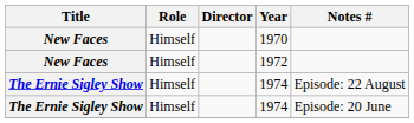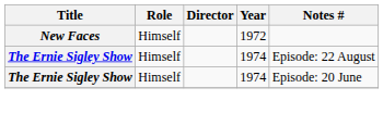- row: New Faces | Himself | 1970
